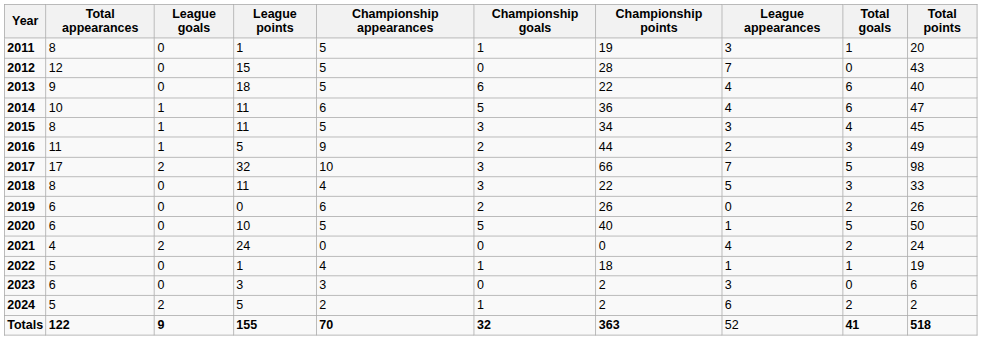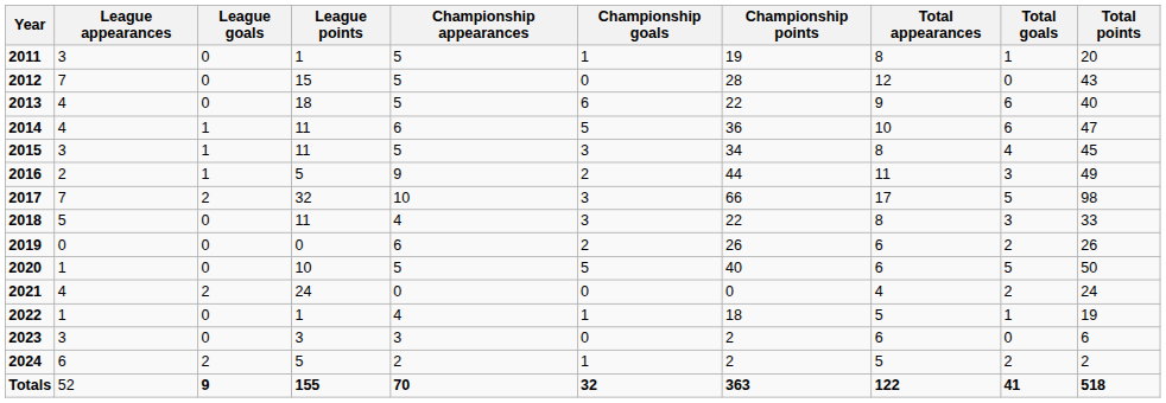columns swapped: League appearances <-> Total appearances
